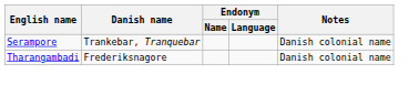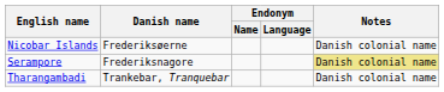+ row: Nicobar Islands | Frederiksøerne | Danish colonial name
Serampore | Danish name: Trankebar, Tranquebar -> Frederiksnagore
Serampore | Notes: no background -> khaki background
Tharangambadi | Danish name: Frederiksnagore -> Trankebar, Tranquebar
